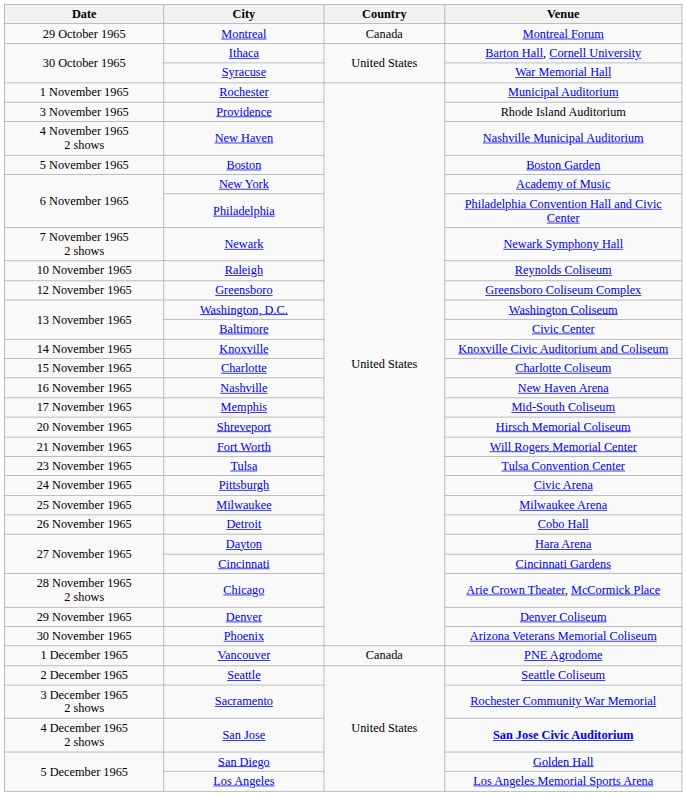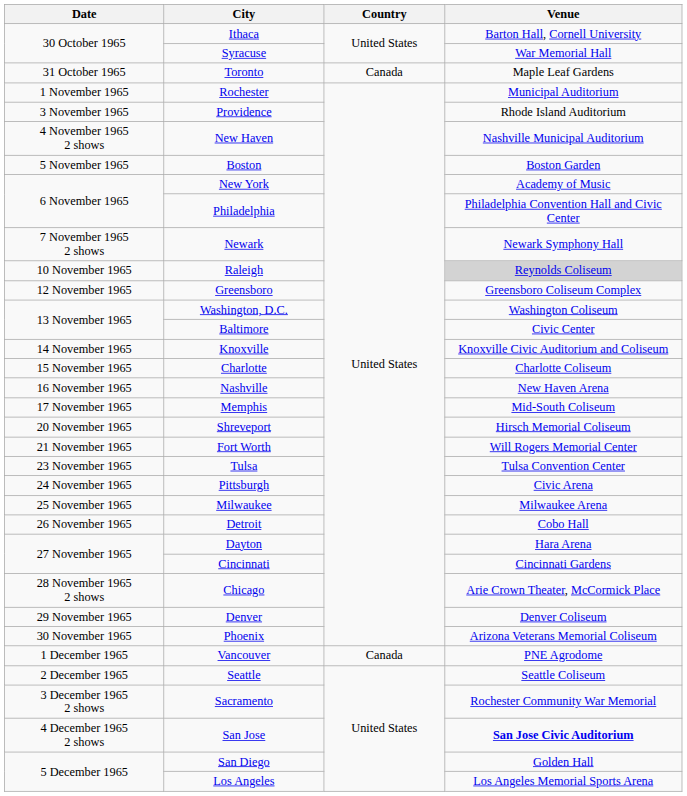- row: 29 October 1965 | Montreal | Canada | Montreal Forum
+ row: 31 October 1965 | Toronto | Canada | Maple Leaf Gardens
Raleigh | Venue: no background -> lightgrey background
